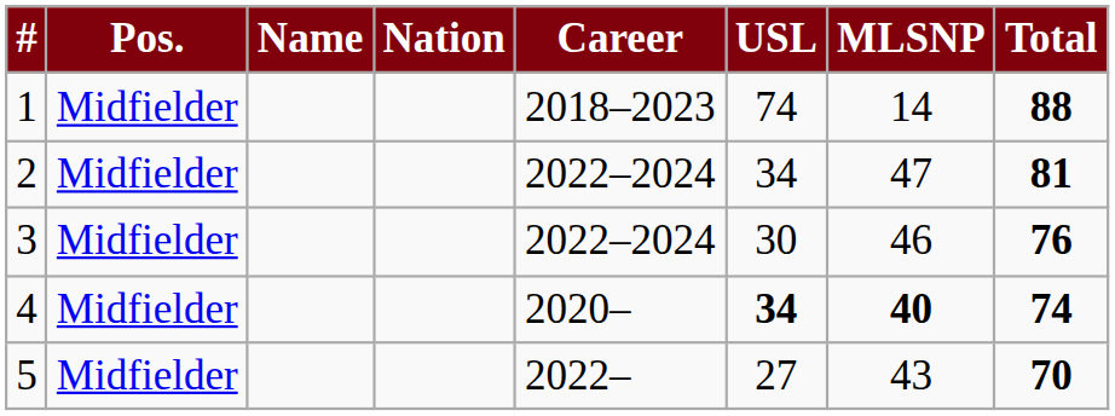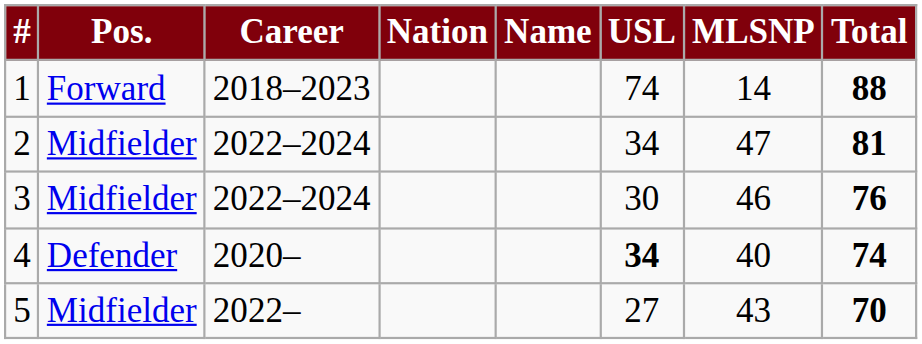columns swapped: Name <-> Career
1 | Pos.: Midfielder -> Forward
4 | Pos.: Midfielder -> Defender
4 | MLSNP: bold -> normal
